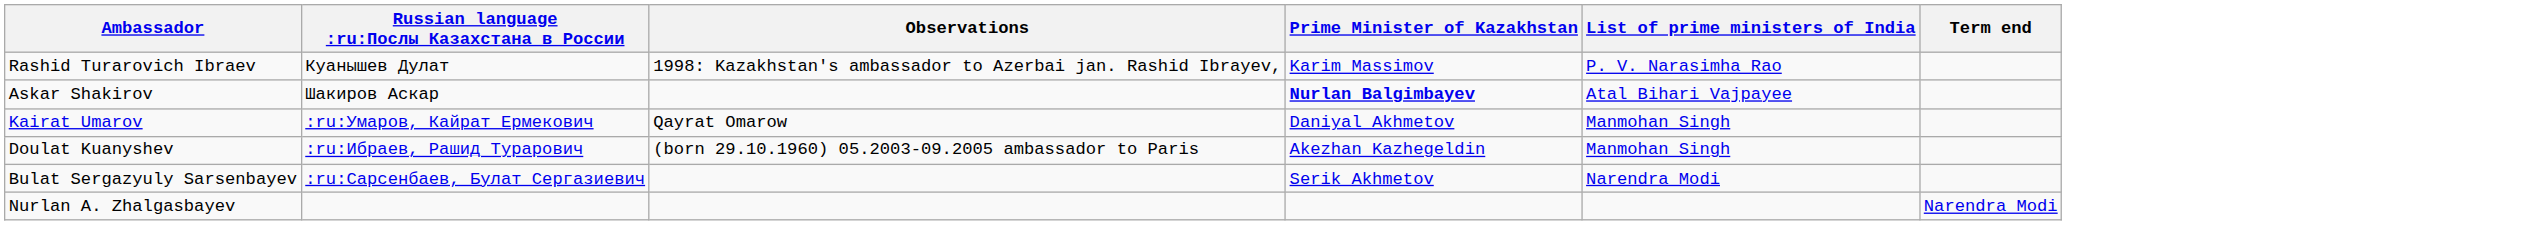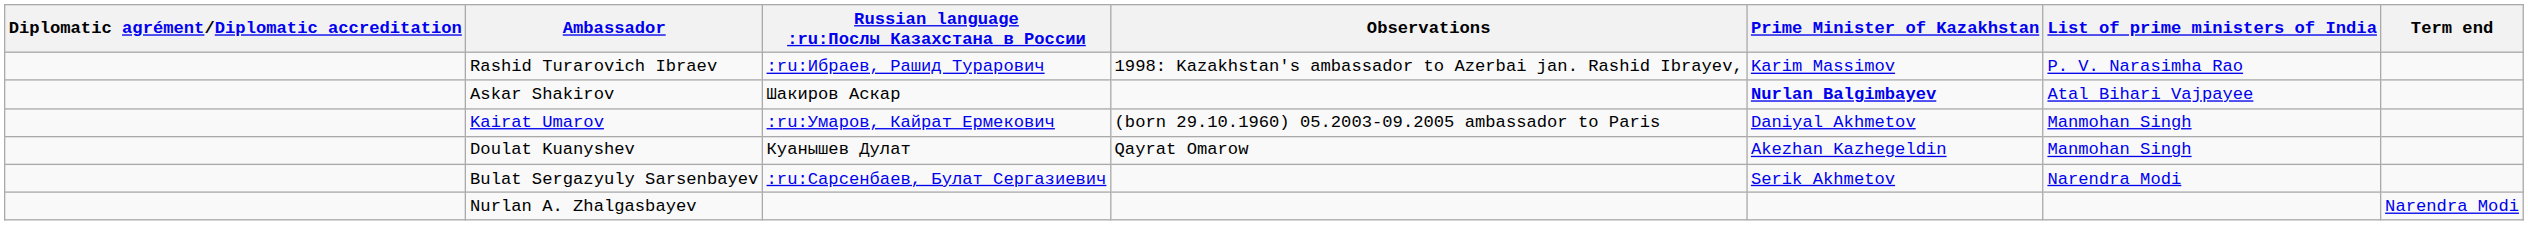+ column: Diplomatic agrément/Diplomatic accreditation
Rashid Turarovich Ibraev | Russian language :ru:Послы Казахстана в России: Куанышев Дулат -> :ru:Ибраев, Рашид Турарович
Kairat Umarov | Observations: Qayrat Omarow -> (born 29.10.1960) 05.2003-09.2005 ambassador to Paris
Doulat Kuanyshev | Russian language :ru:Послы Казахстана в России: :ru:Ибраев, Рашид Турарович -> Куанышев Дулат
Doulat Kuanyshev | Observations: (born 29.10.1960) 05.2003-09.2005 ambassador to Paris -> Qayrat Omarow
